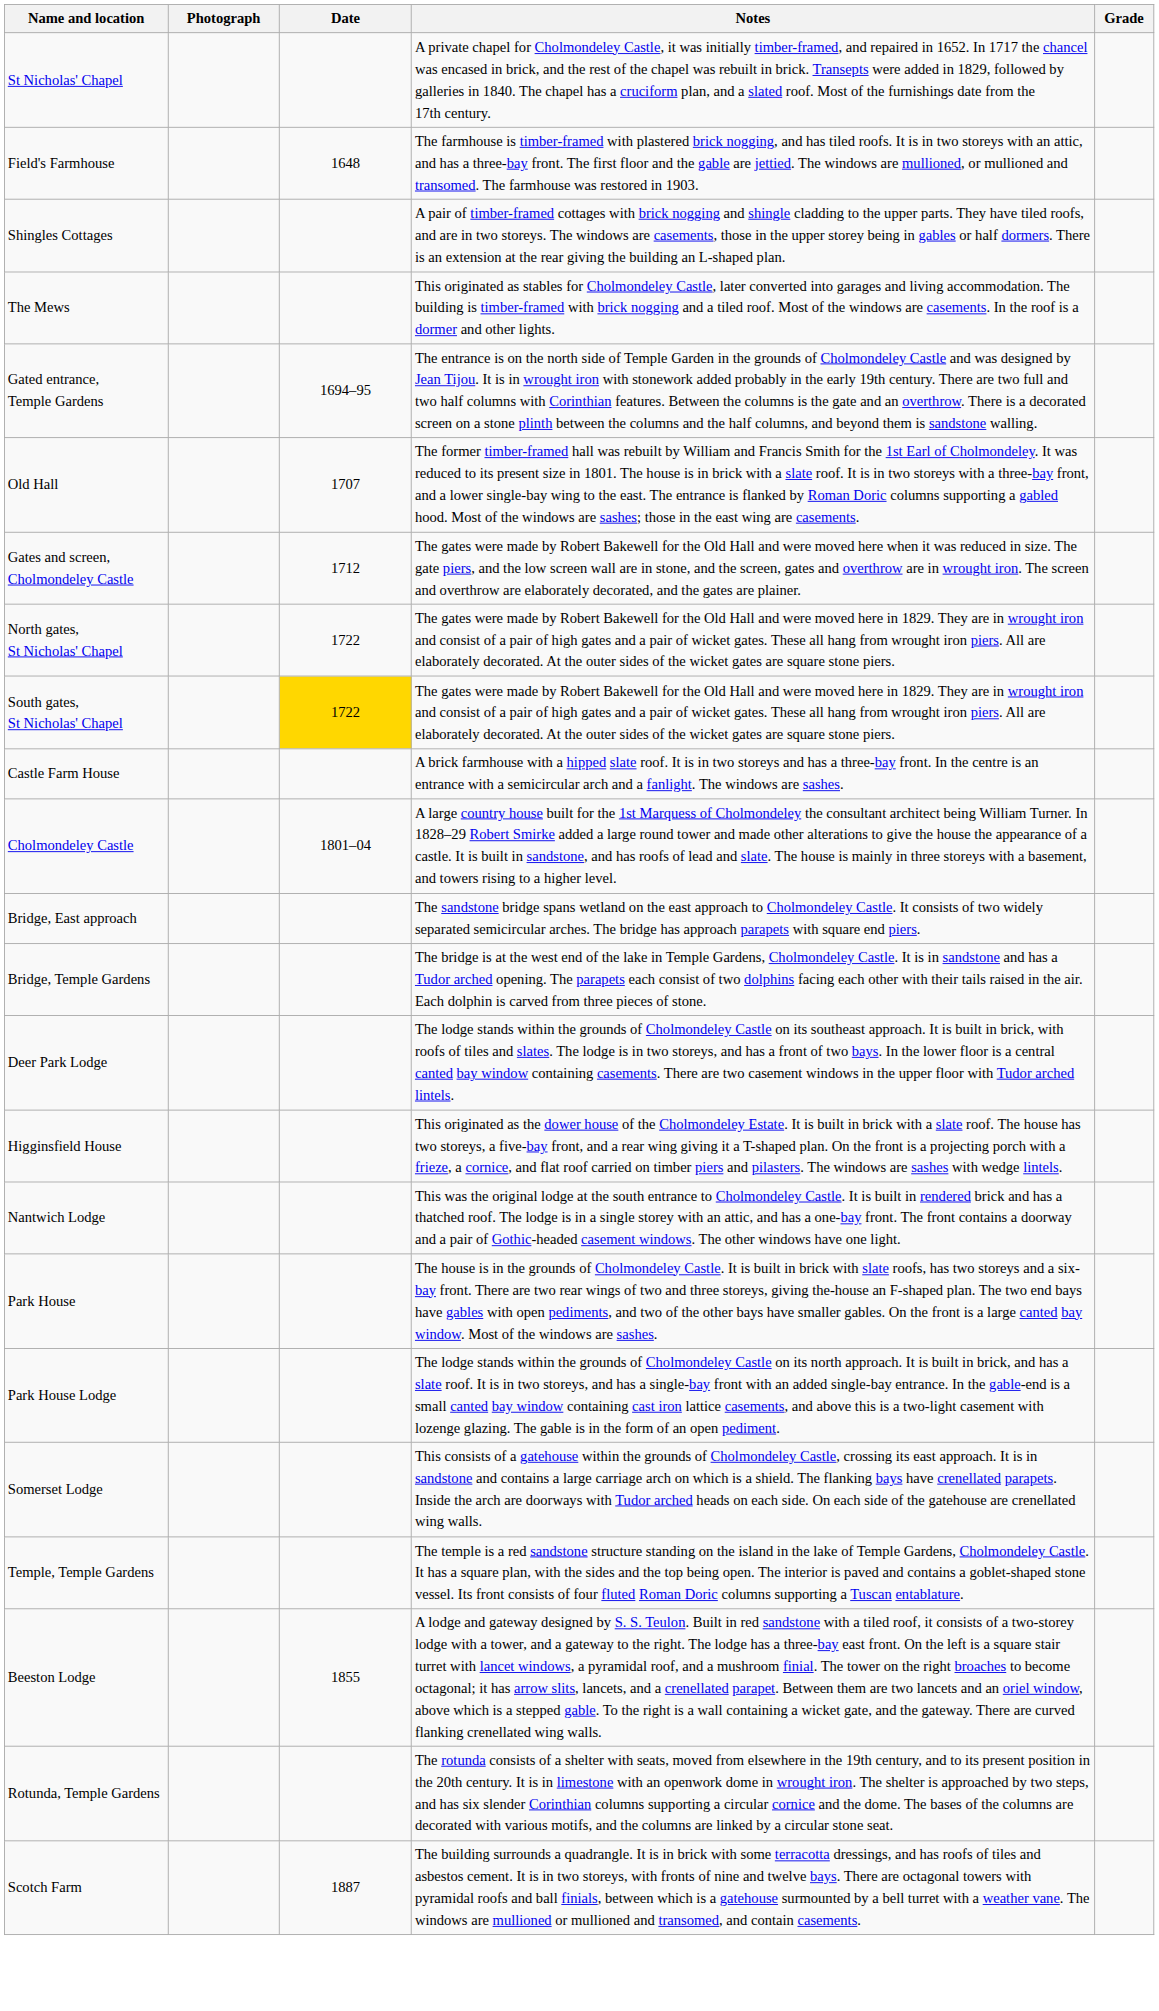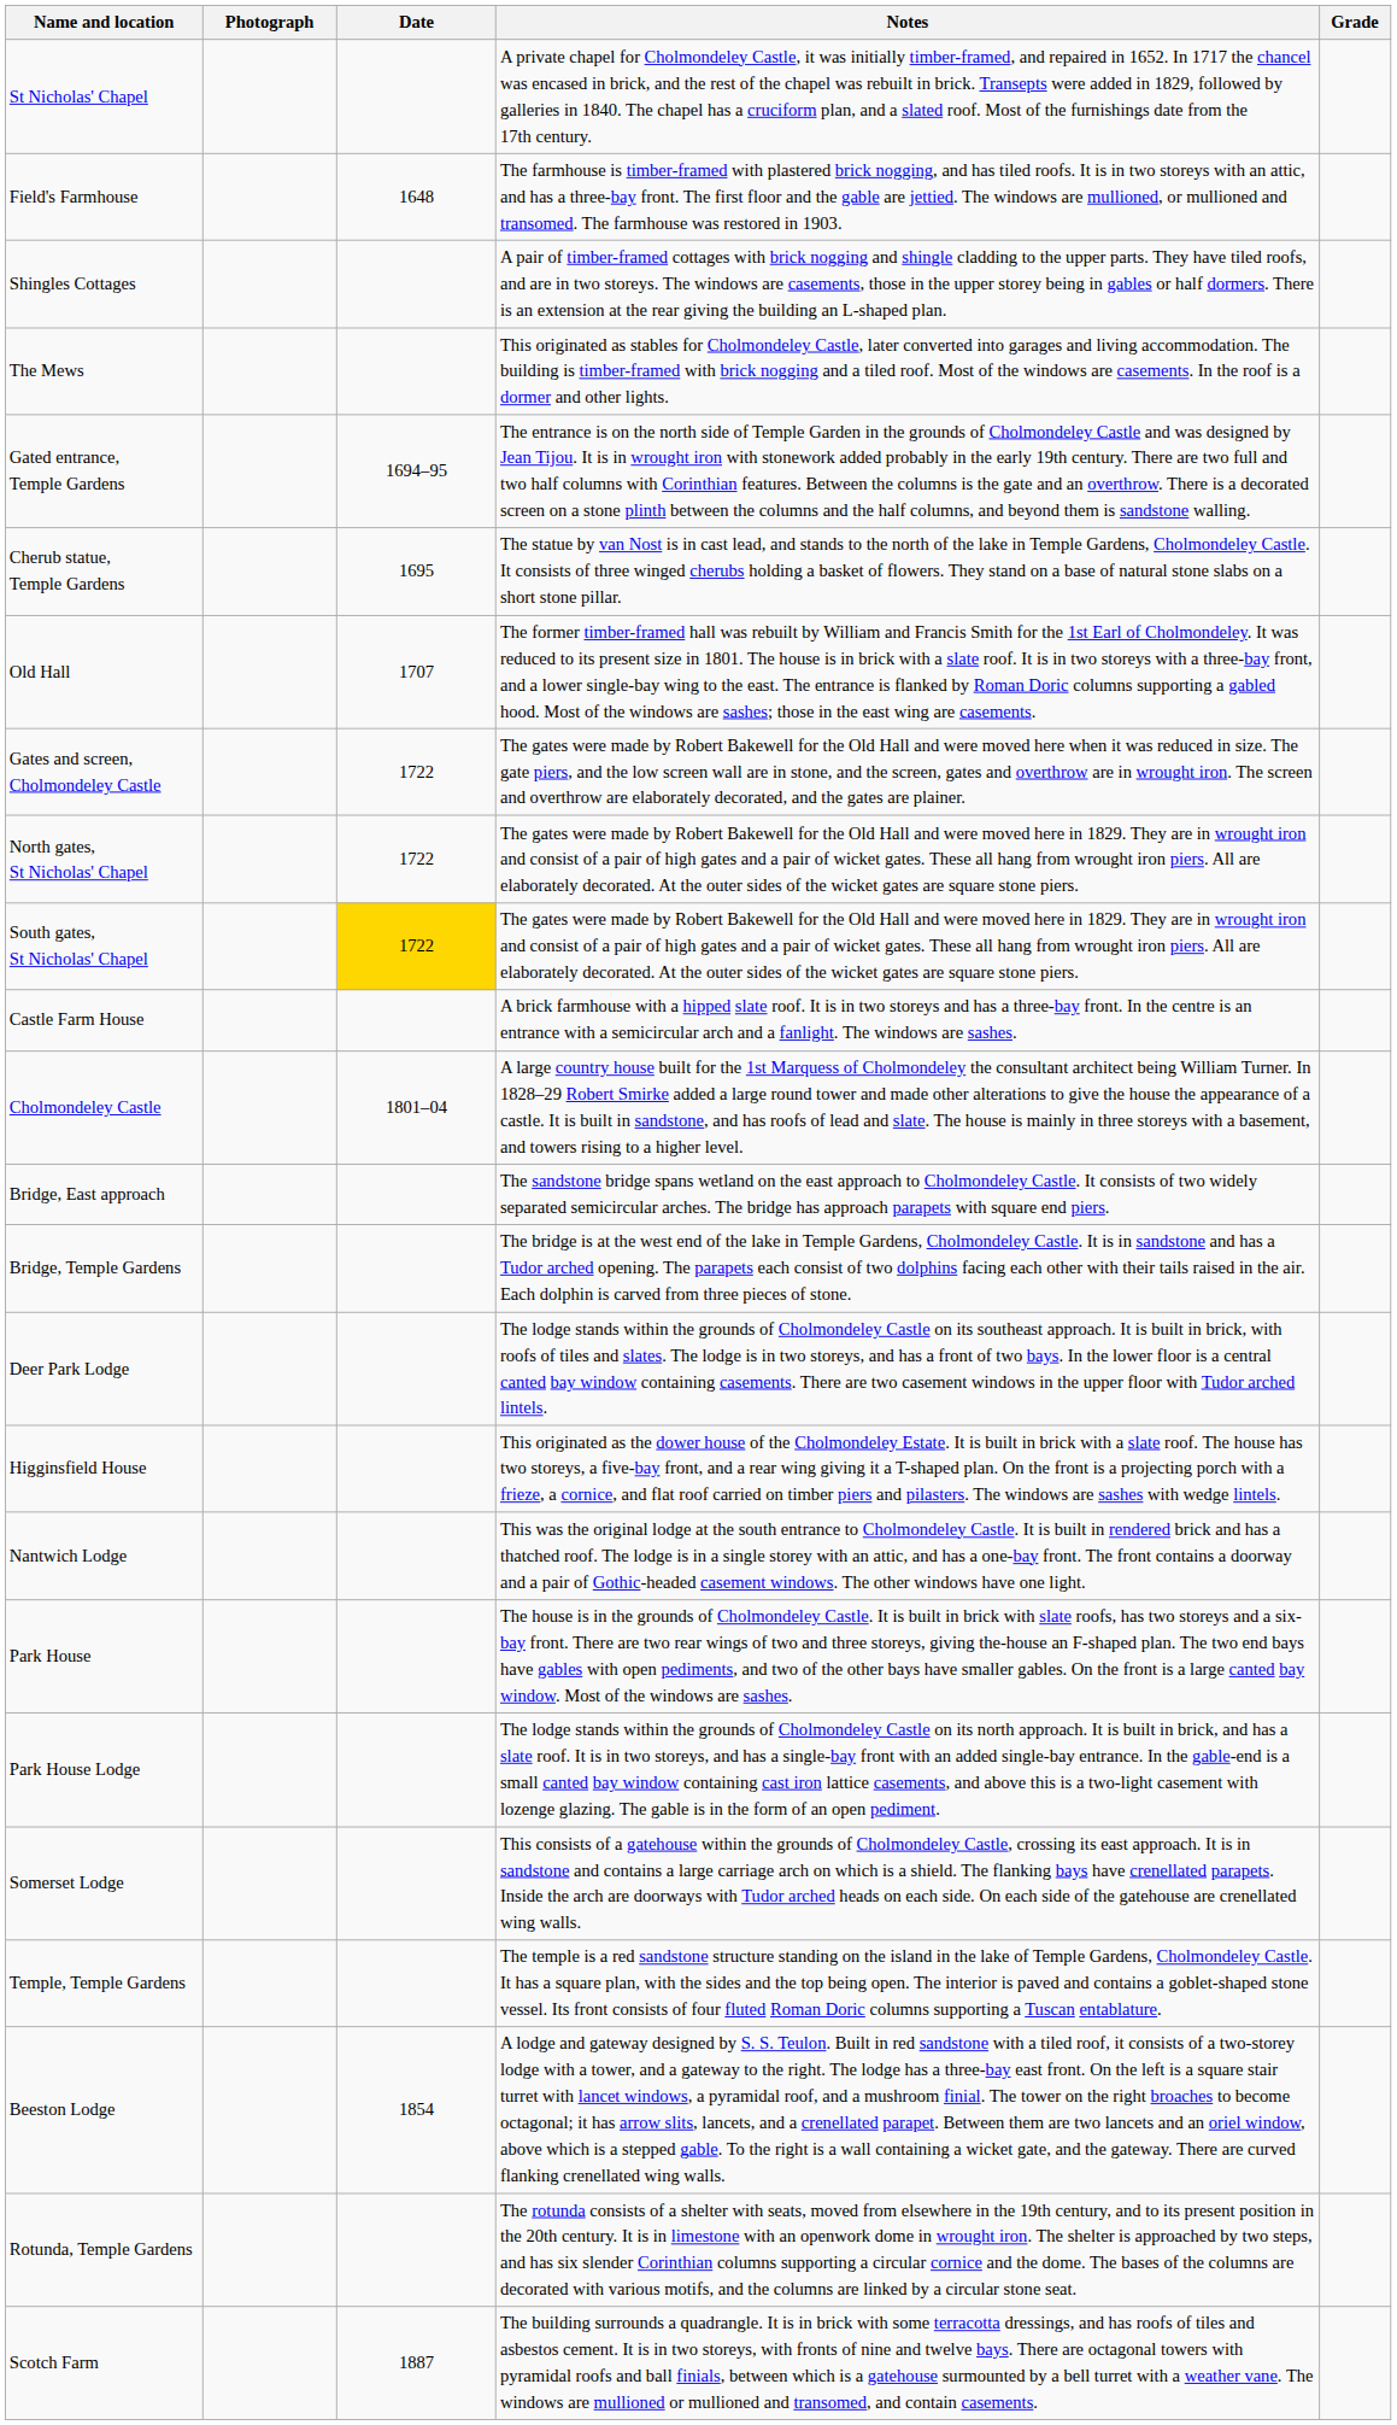+ row: Cherub statue, Temple Gardens | 1695 | The statue by van Nost is in cast lead, and stands to the north of the lake in Temple Gardens, Cholmondeley Castle. It consists of three winged cherubs holding a basket of flowers. They stand on a base of natural stone slabs on a short stone pillar.
Gates and screen, Cholmondeley Castle | Date: 1712 -> 1722
Beeston Lodge | Date: 1855 -> 1854
